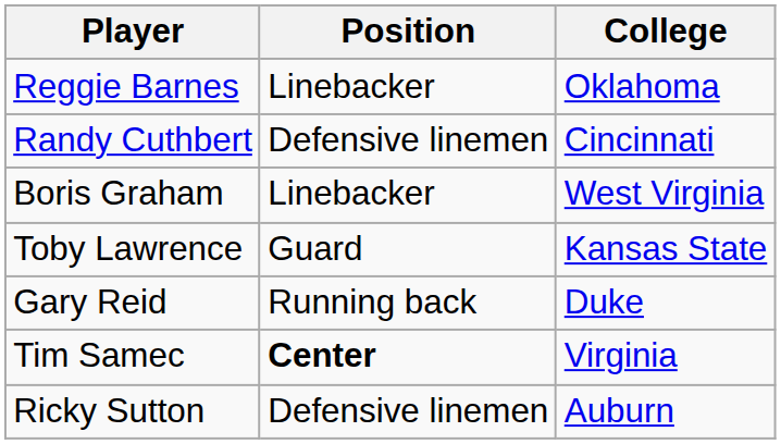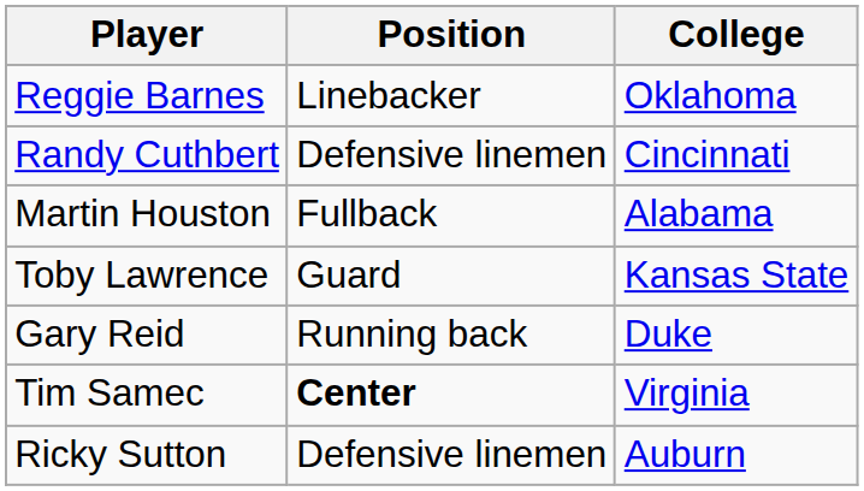- row: Boris Graham | Linebacker | West Virginia
+ row: Martin Houston | Fullback | Alabama
